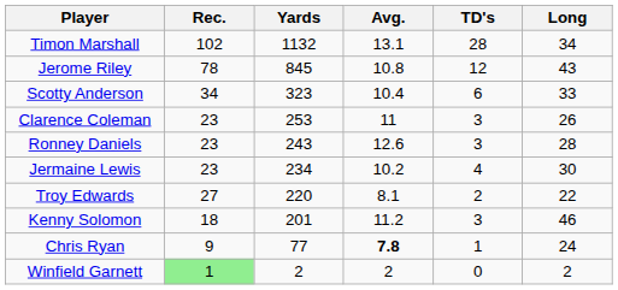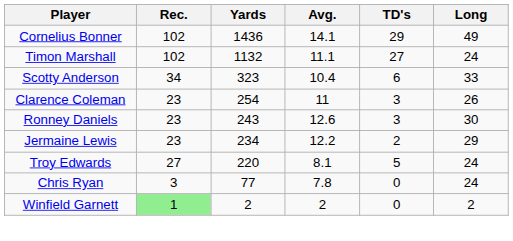+ row: Cornelius Bonner | 102 | 1436 | 14.1 | 29 | 49
Timon Marshall | Avg.: 13.1 -> 11.1
Timon Marshall | TD's: 28 -> 27
Timon Marshall | Long: 34 -> 24
- row: Jerome Riley | 78 | 845 | 10.8 | 12 | 43
Clarence Coleman | Yards: 253 -> 254
Ronney Daniels | Long: 28 -> 30
Jermaine Lewis | Avg.: 10.2 -> 12.2
Jermaine Lewis | TD's: 4 -> 2
Jermaine Lewis | Long: 30 -> 29
Troy Edwards | TD's: 2 -> 5
Troy Edwards | Long: 22 -> 24
- row: Kenny Solomon | 18 | 201 | 11.2 | 3 | 46
Chris Ryan | Rec.: 9 -> 3
Chris Ryan | Avg.: bold -> normal
Chris Ryan | TD's: 1 -> 0
